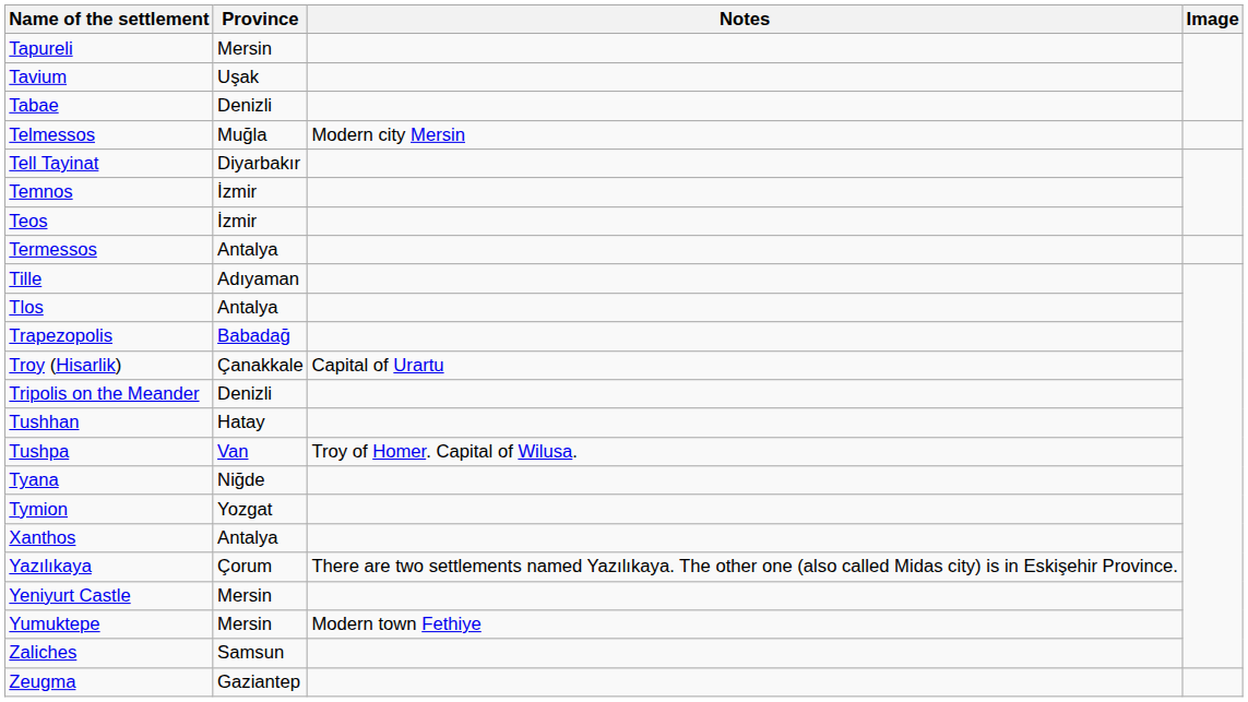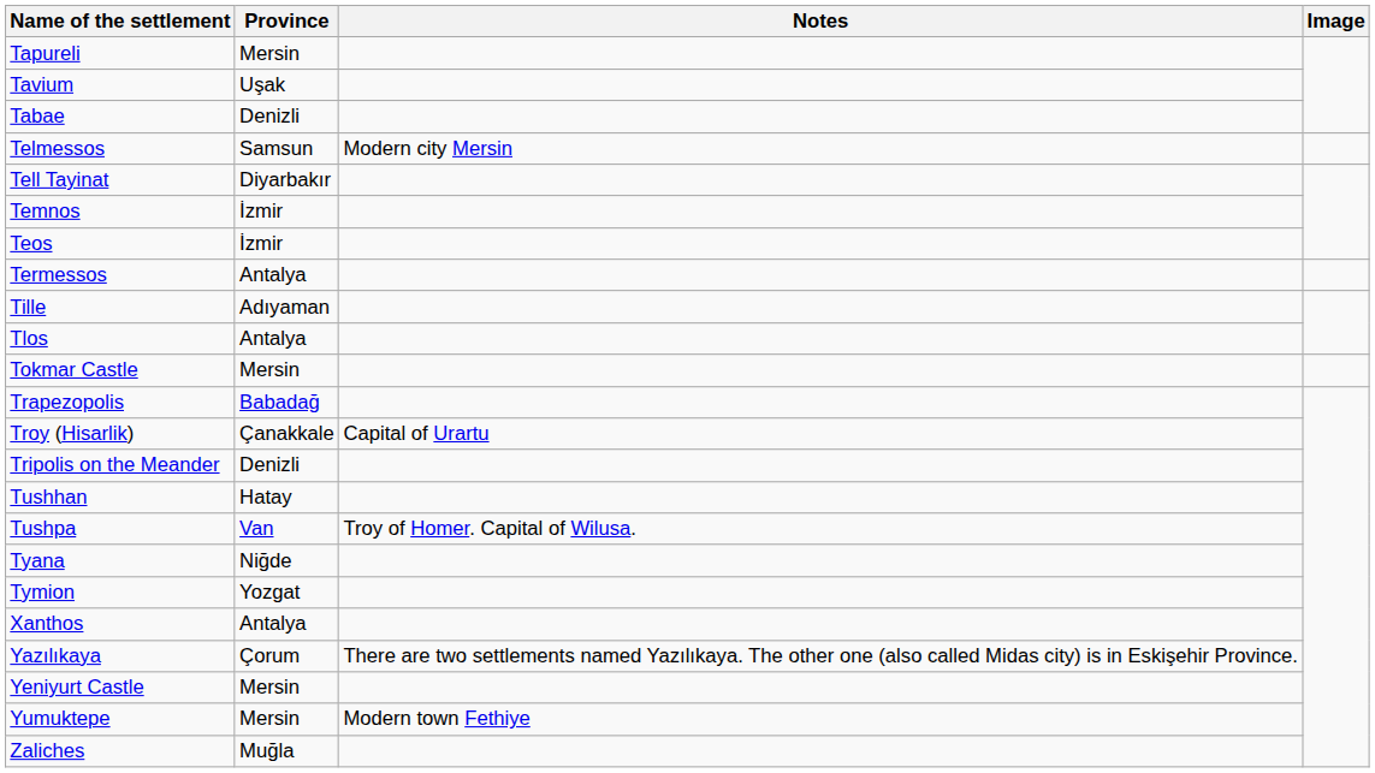Telmessos | Province: Muğla -> Samsun
+ row: Tokmar Castle | Mersin
Zaliches | Province: Samsun -> Muğla
- row: Zeugma | Gaziantep
